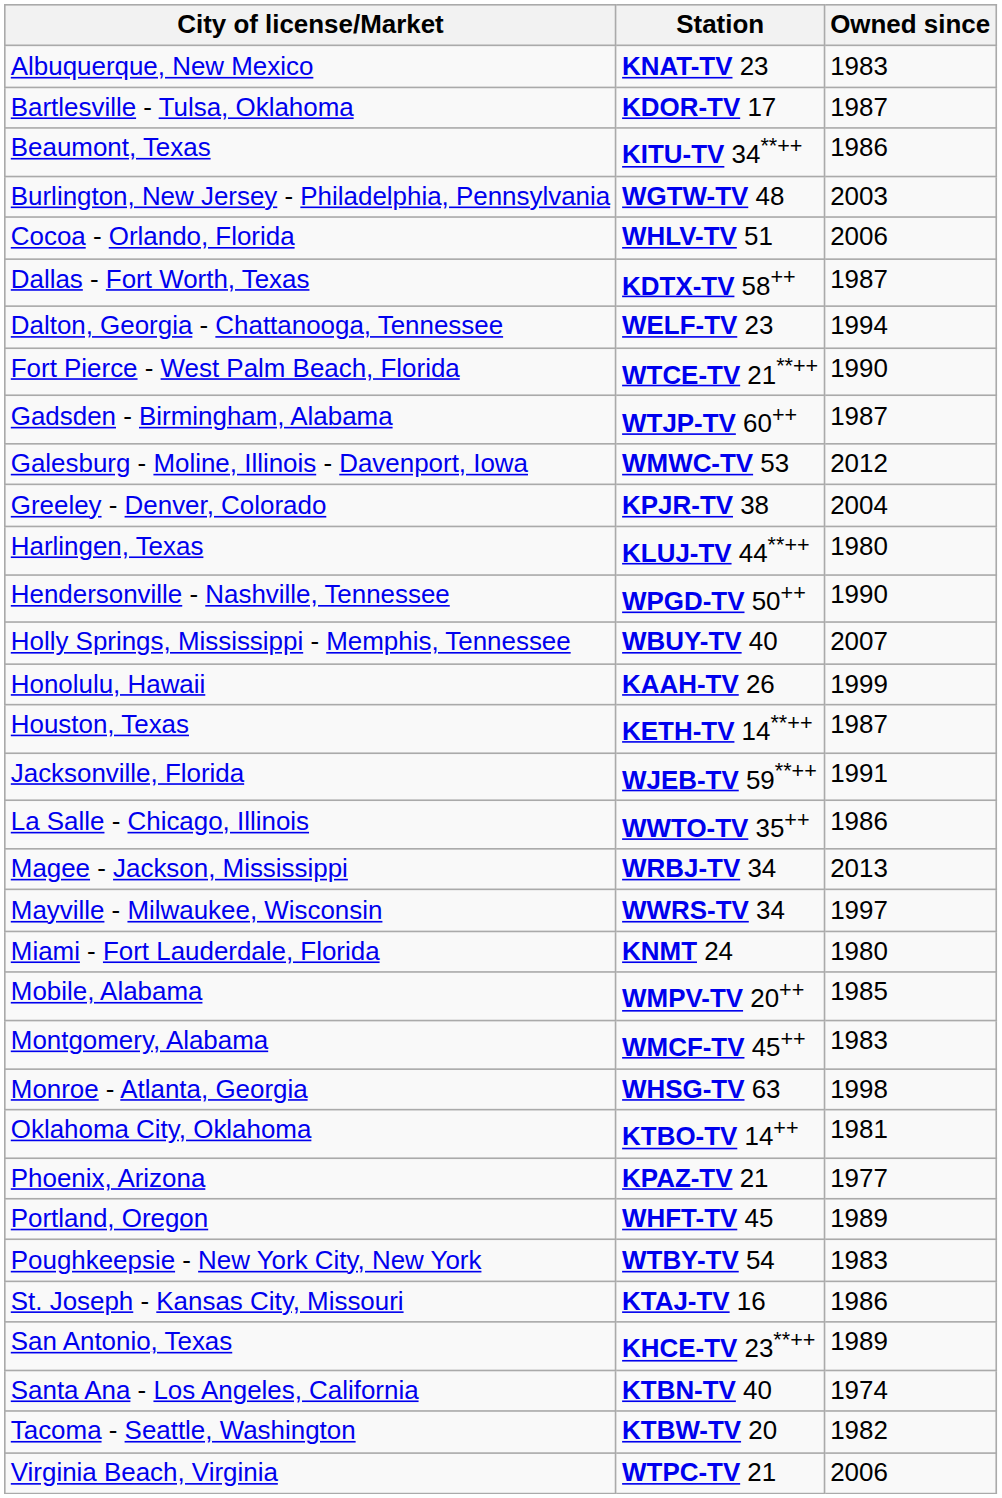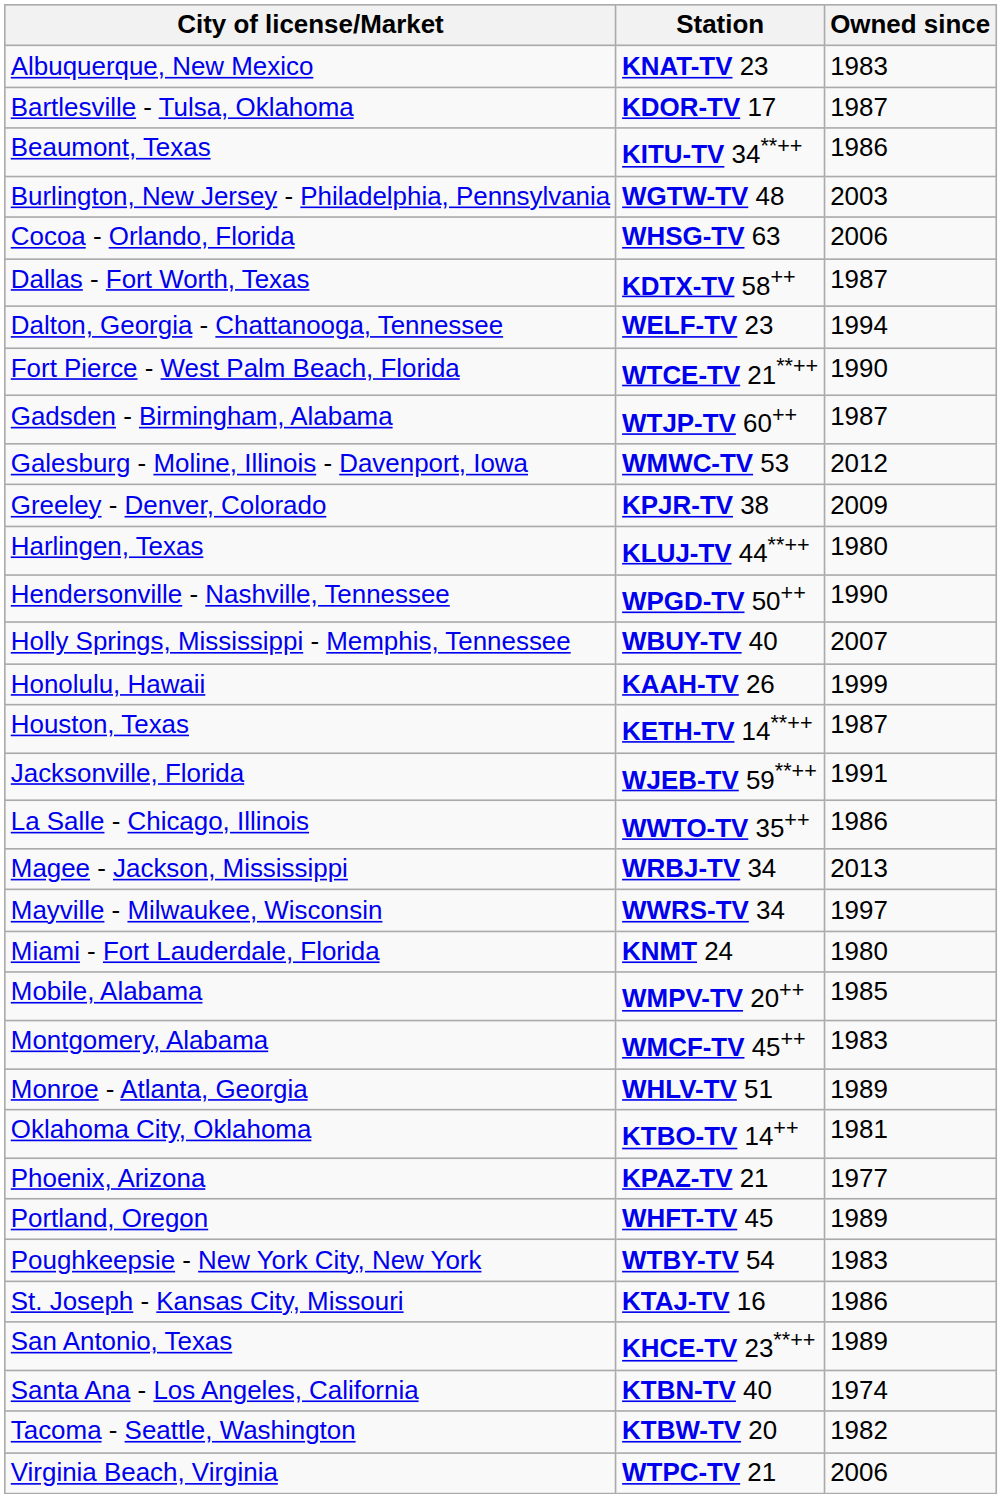Cocoa - Orlando, Florida | Station: WHLV-TV 51 -> WHSG-TV 63
Greeley - Denver, Colorado | Owned since: 2004 -> 2009
Monroe - Atlanta, Georgia | Station: WHSG-TV 63 -> WHLV-TV 51
Monroe - Atlanta, Georgia | Owned since: 1998 -> 1989
